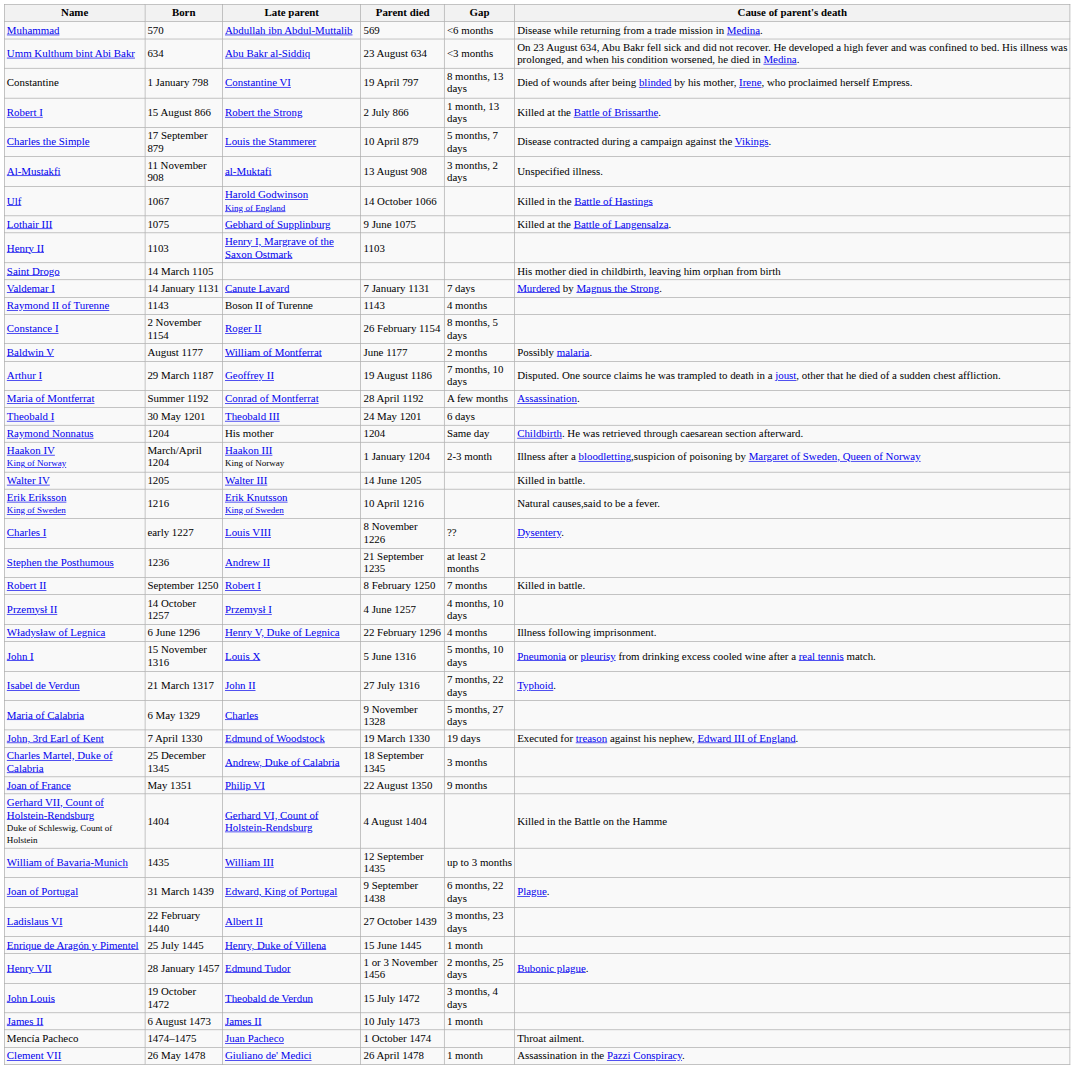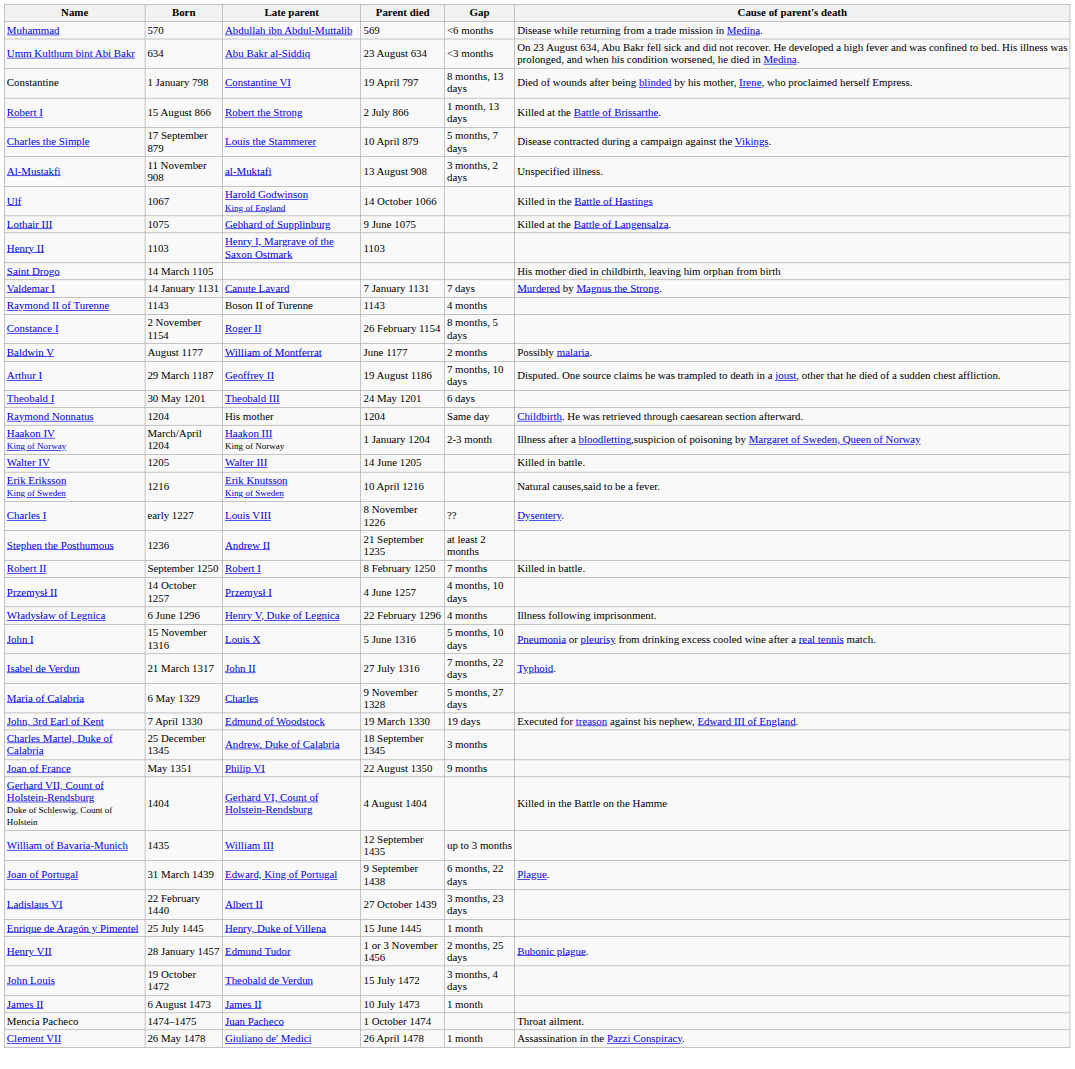- row: Maria of Montferrat | Summer 1192 | Conrad of Montferrat | 28 April 1192 | A few months | Assassination.
